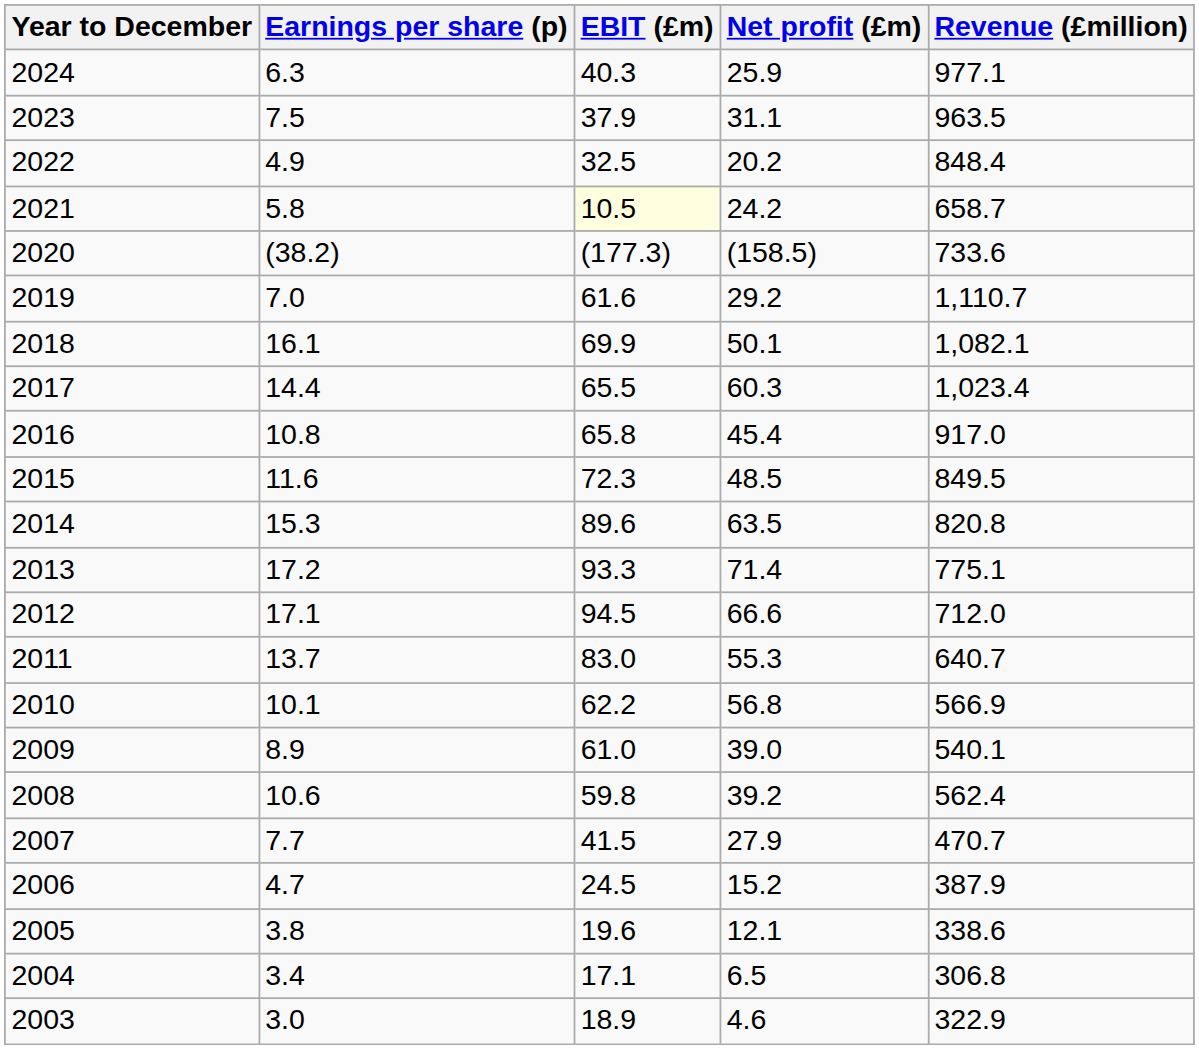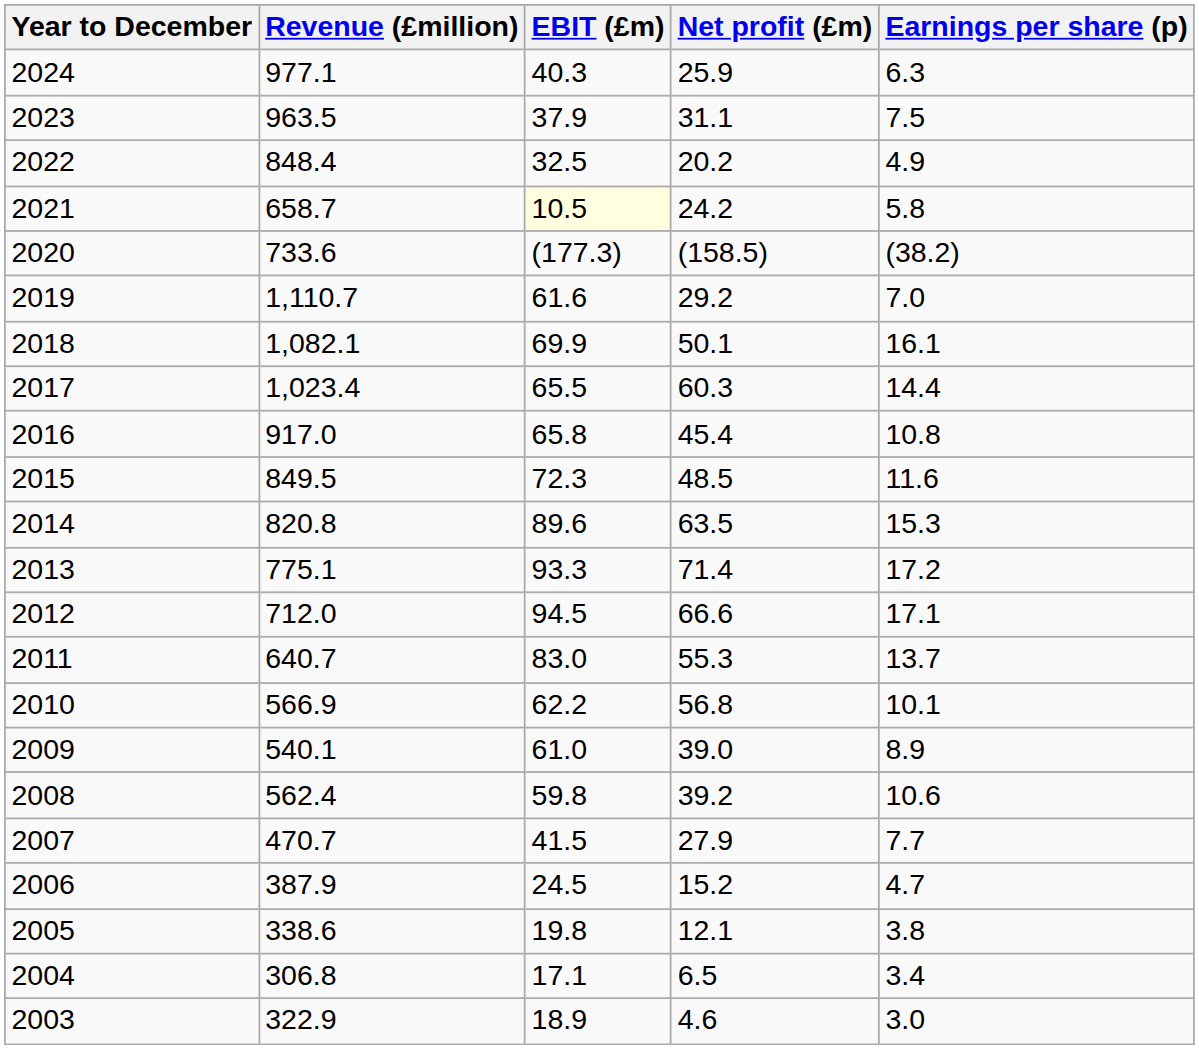columns swapped: Revenue (£million) <-> Earnings per share (p)
2005 | EBIT (£m): 19.6 -> 19.8
